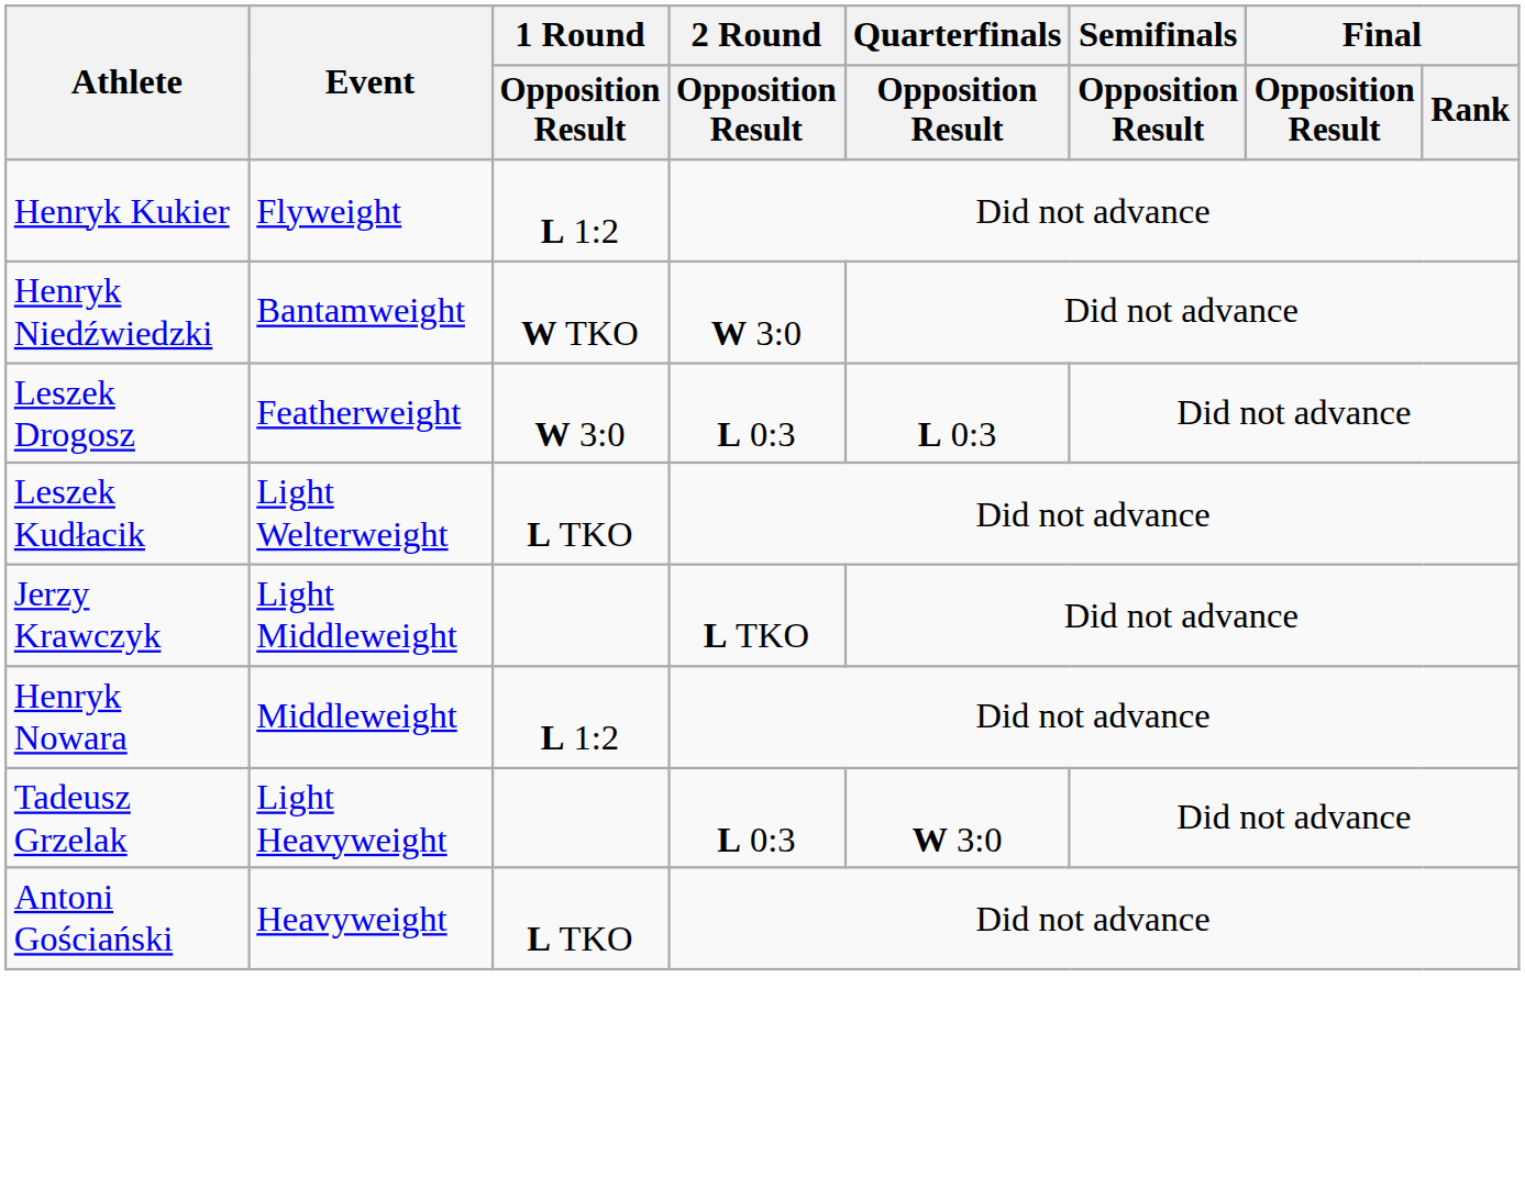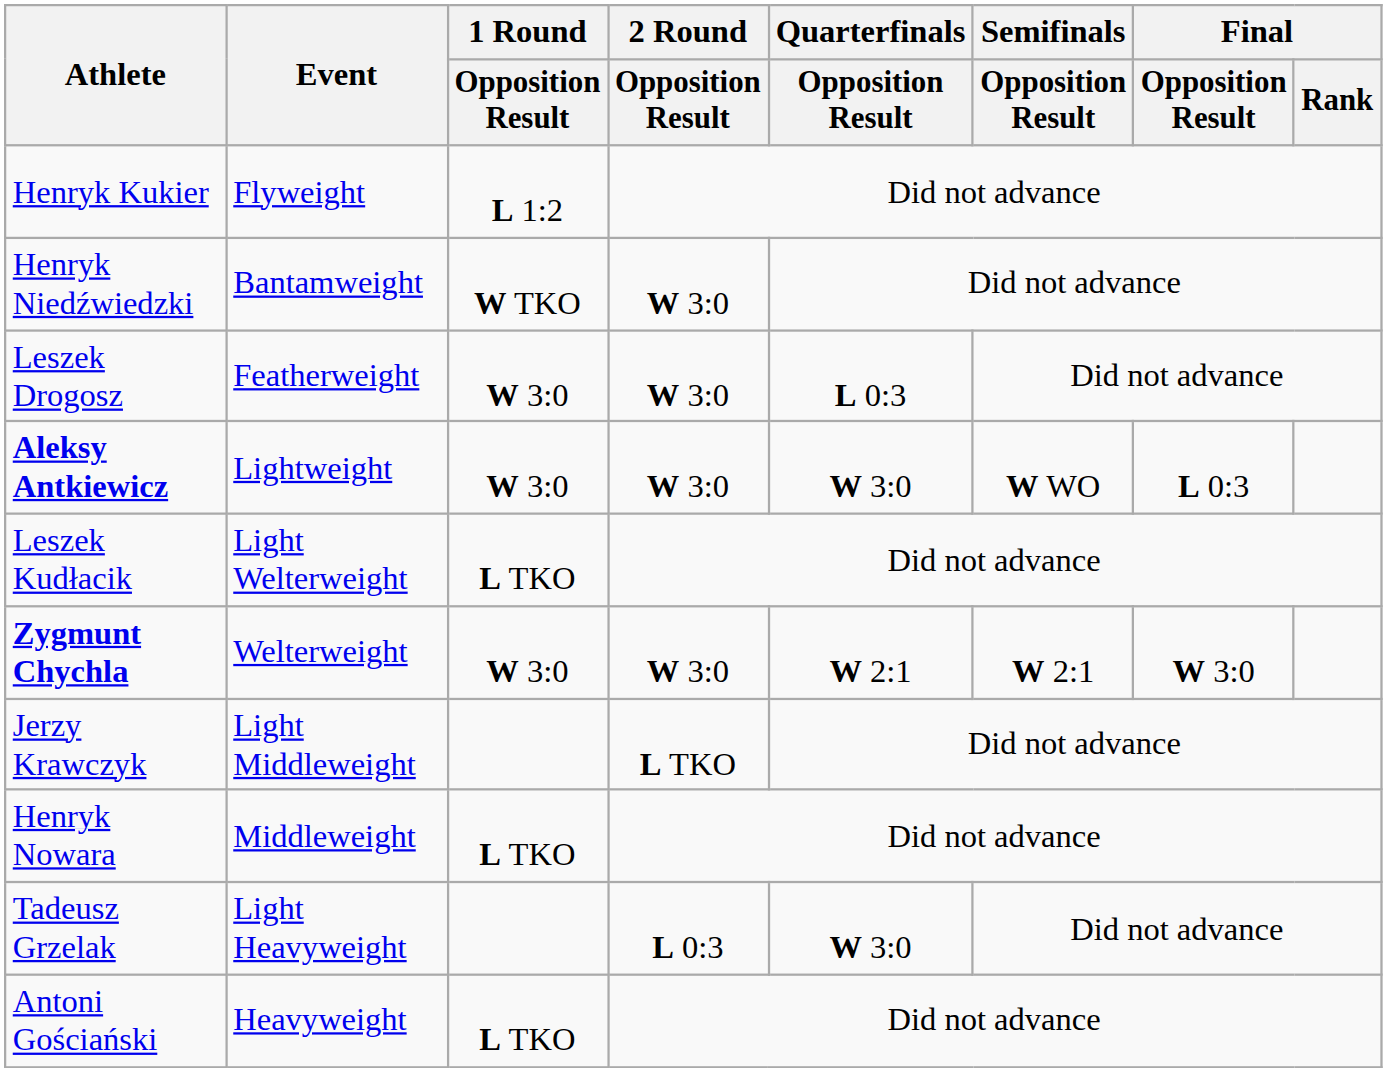Leszek Drogosz | 2 Round / Opposition Result: L 0:3 -> W 3:0
+ row: Aleksy Antkiewicz | Lightweight | W 3:0 | W 3:0 | W 3:0 | W WO | L 0:3
+ row: Zygmunt Chychla | Welterweight | W 3:0 | W 3:0 | W 2:1 | W 2:1 | W 3:0
Henryk Nowara | 1 Round / Opposition Result: L 1:2 -> L TKO
